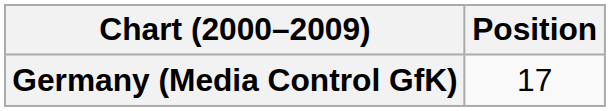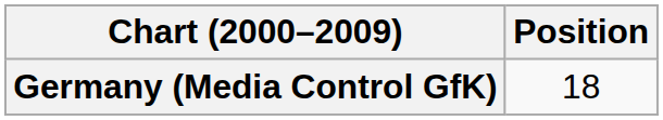Germany (Media Control GfK) | Position: 17 -> 18
